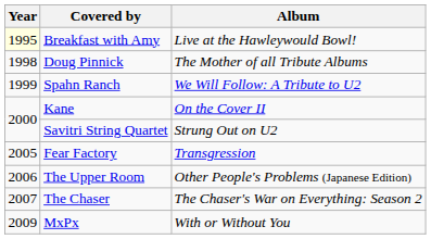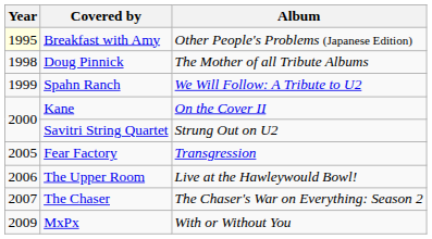Breakfast with Amy | Album: Live at the Hawleywould Bowl! -> Other People's Problems (Japanese Edition)
The Upper Room | Album: Other People's Problems (Japanese Edition) -> Live at the Hawleywould Bowl!
